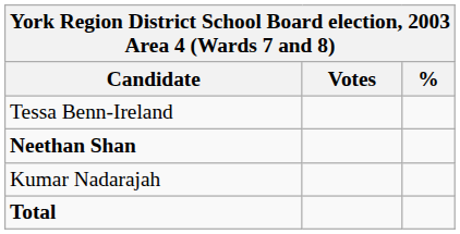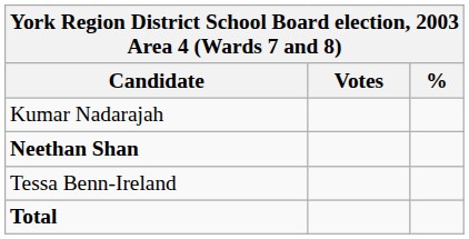rows swapped: Tessa Benn-Ireland <-> Kumar Nadarajah
